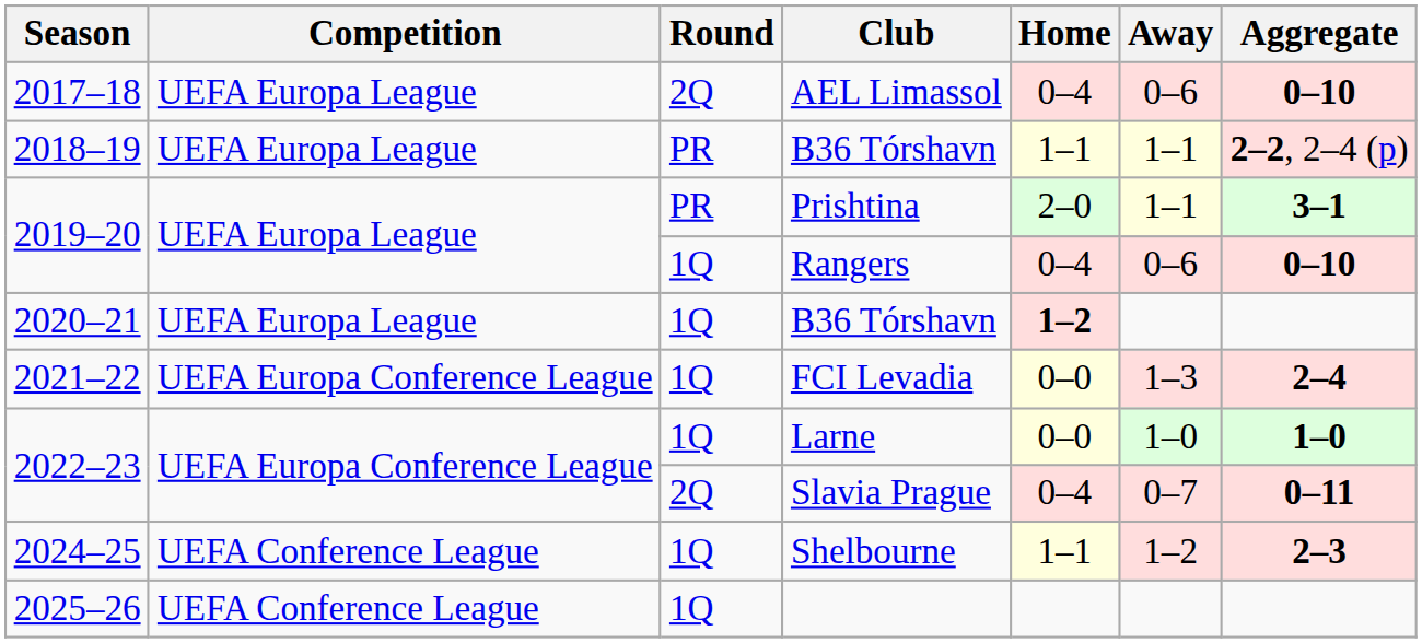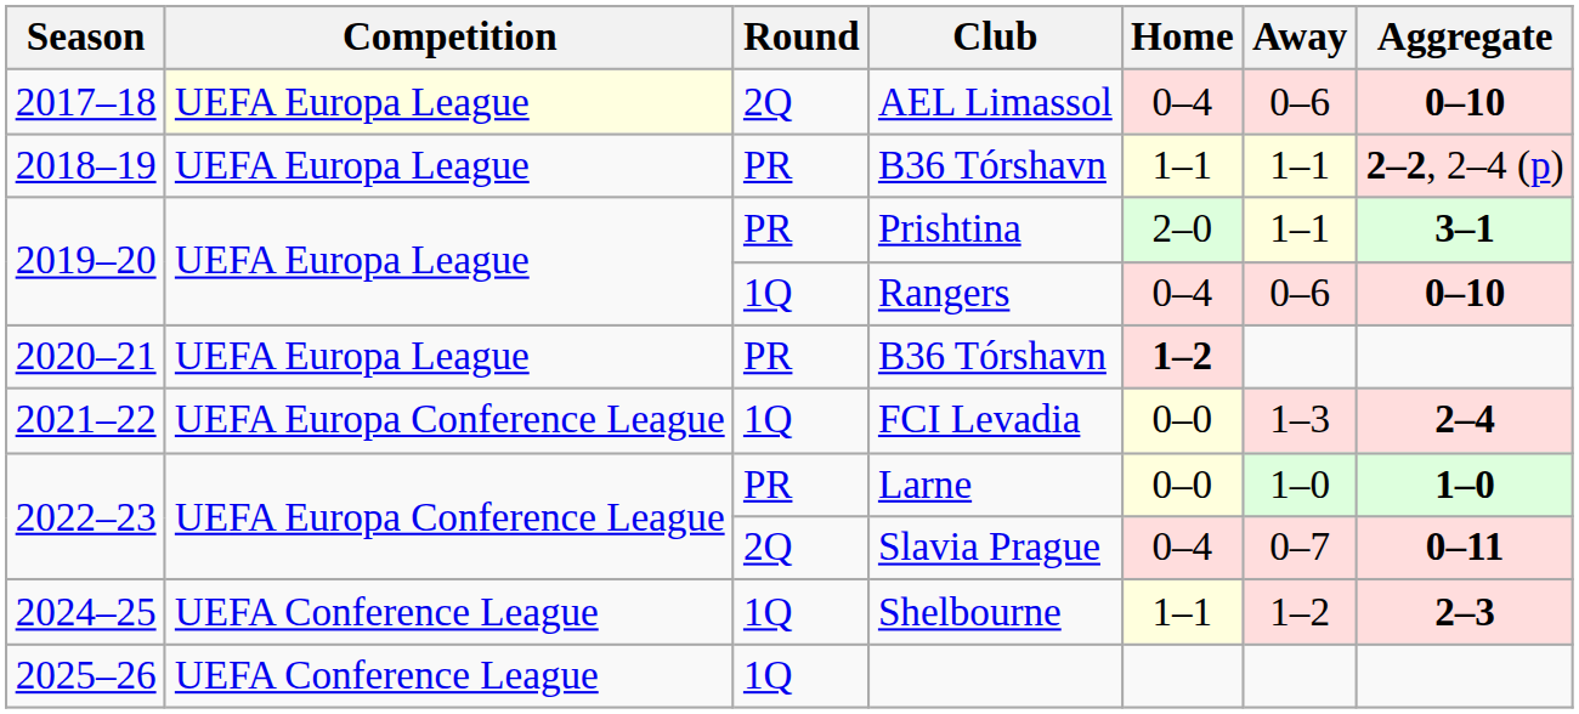AEL Limassol | Competition: no background -> lightyellow background
2020–21 / B36 Tórshavn | Round: 1Q -> PR
Larne | Round: 1Q -> PR
